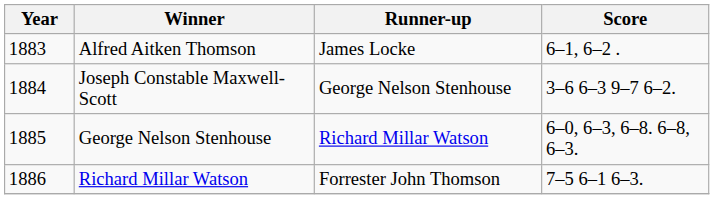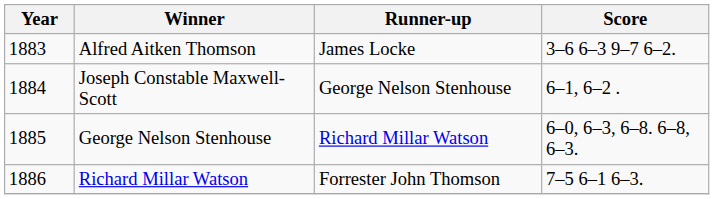Alfred Aitken Thomson | Score: 6–1, 6–2 . -> 3–6 6–3 9–7 6–2.
Joseph Constable Maxwell-Scott | Score: 3–6 6–3 9–7 6–2. -> 6–1, 6–2 .
